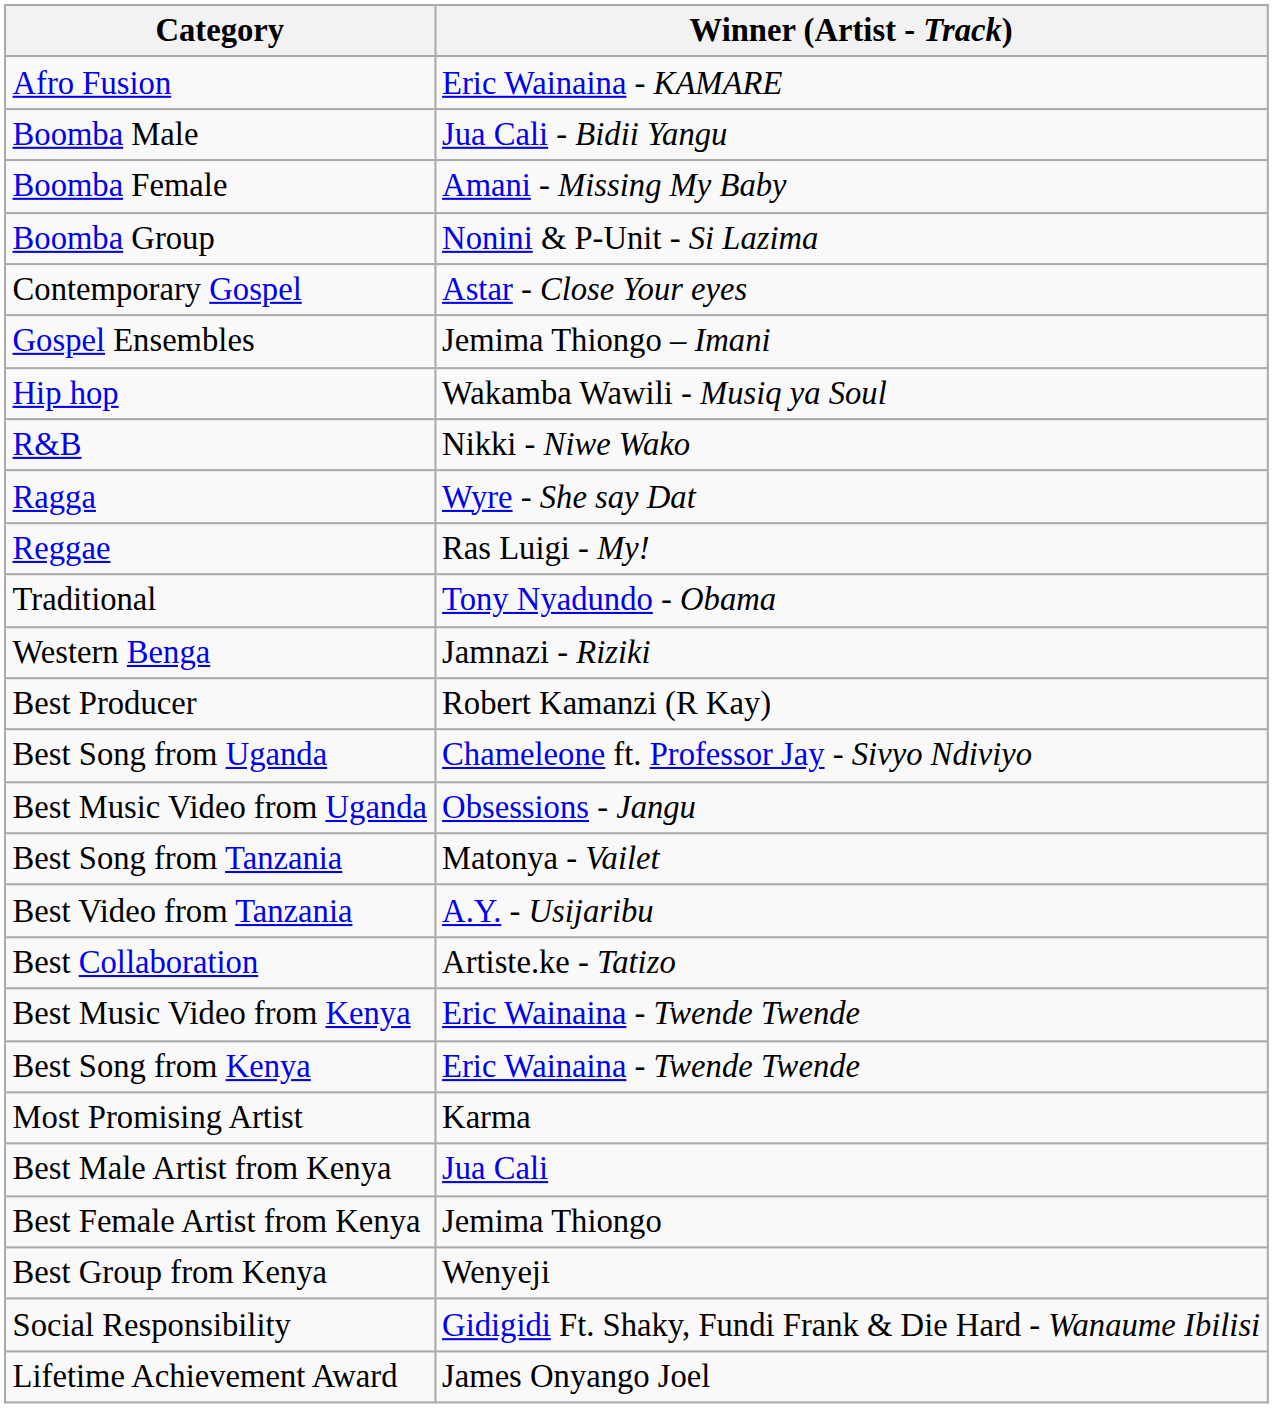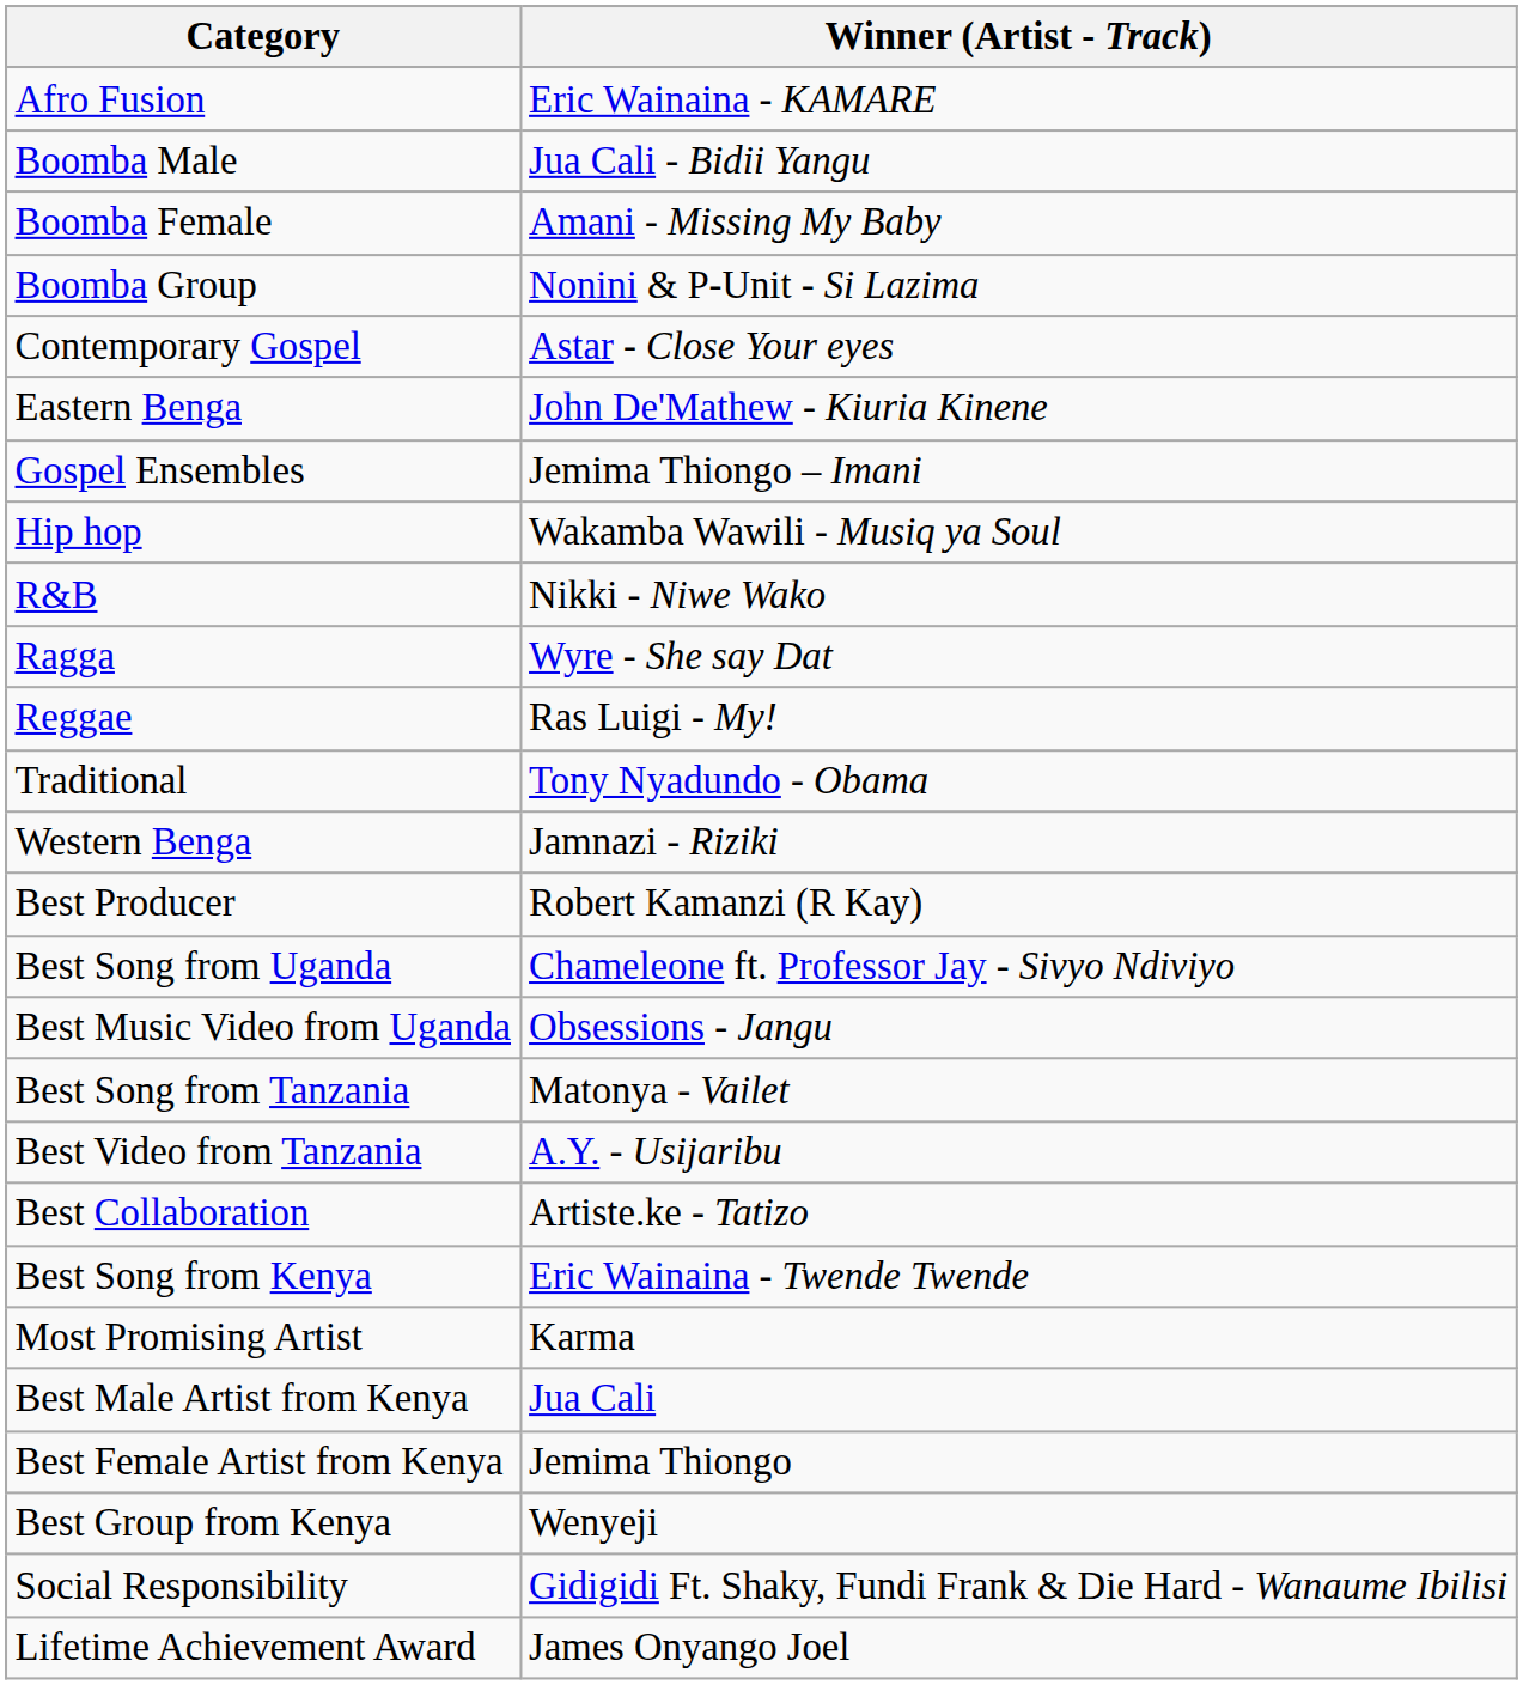+ row: Eastern Benga | John De'Mathew - Kiuria Kinene
- row: Best Music Video from Kenya | Eric Wainaina - Twende Twende
